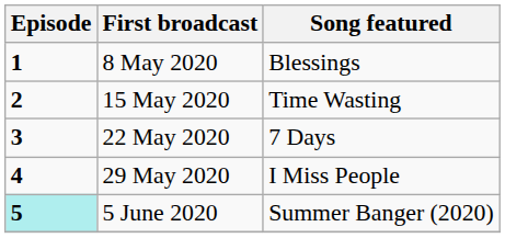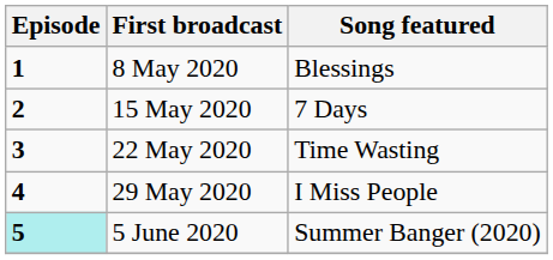15 May 2020 | Song featured: Time Wasting -> 7 Days
22 May 2020 | Song featured: 7 Days -> Time Wasting
